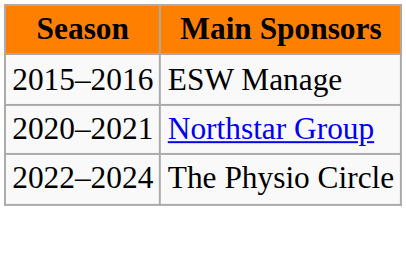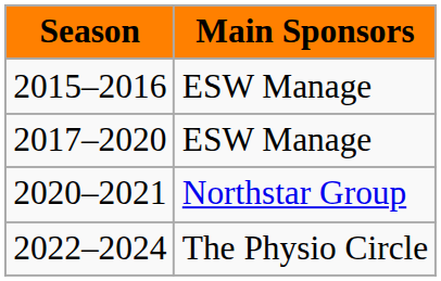+ row: 2017–2020 | ESW Manage
